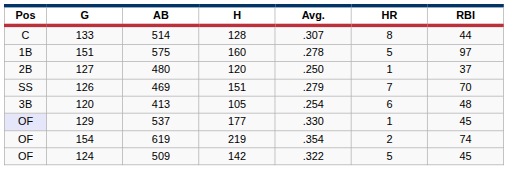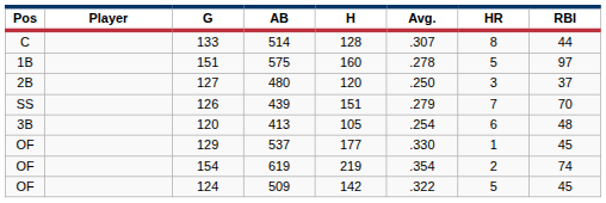+ column: Player
127 | HR: 1 -> 3
126 | AB: 469 -> 439
129 | Pos: lavender background -> no background
